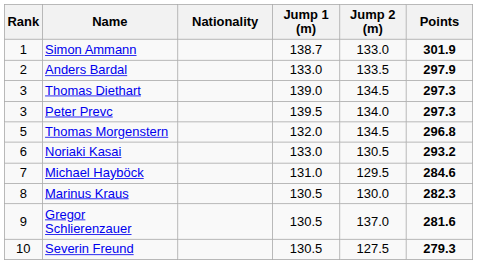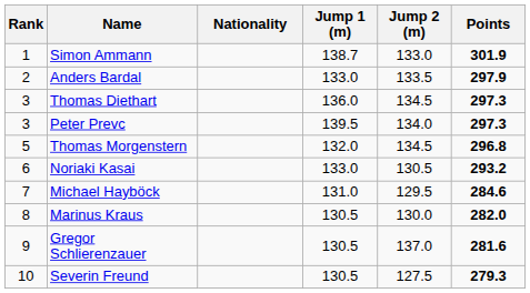Thomas Diethart | Jump 1 (m): 139.0 -> 136.0
Marinus Kraus | Points: 282.3 -> 282.0
